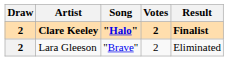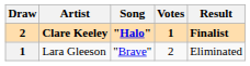Clare Keeley | Votes: 2 -> 1
Lara Gleeson | Draw: 2 -> 1
